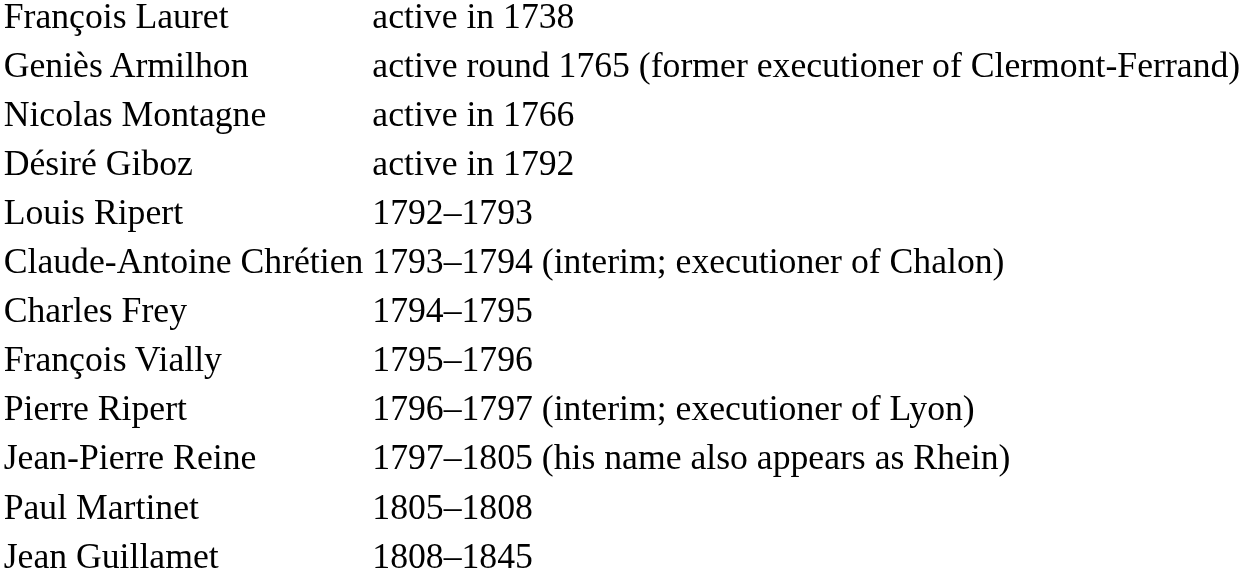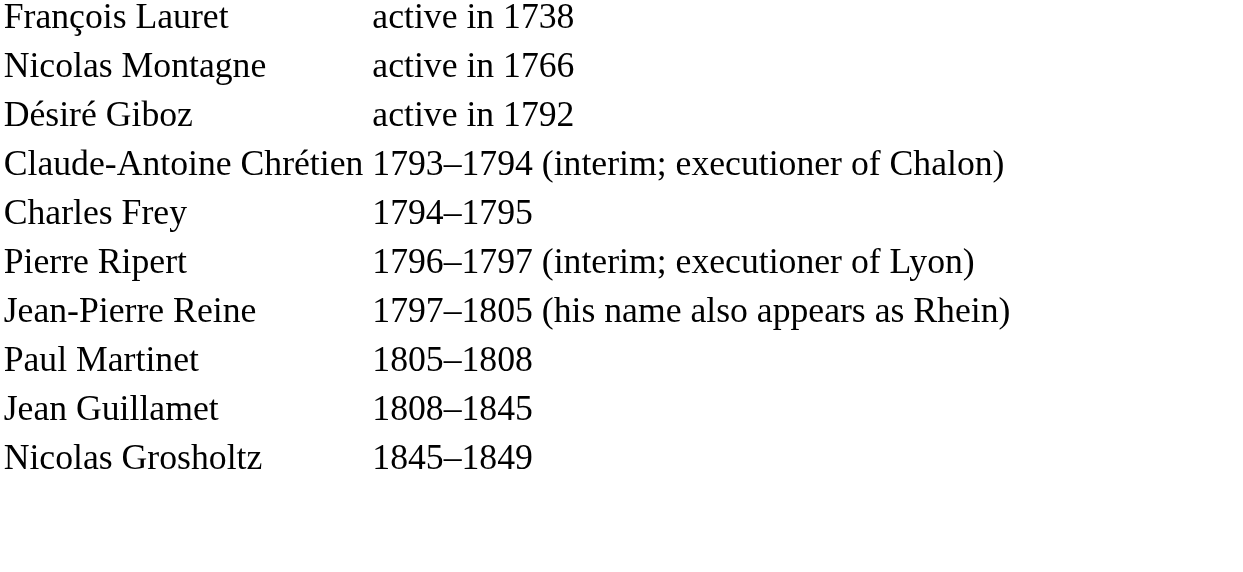- row: Geniès Armilhon | active round 1765 (former executioner of Clermont-Ferrand)
- row: Louis Ripert | 1792–1793
- row: François Vially | 1795–1796
+ row: Nicolas Grosholtz | 1845–1849
